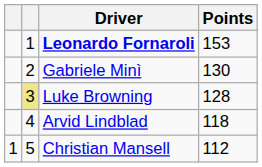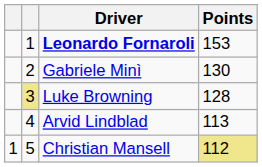Arvid Lindblad | Points: 118 -> 113
Christian Mansell | Points: no background -> khaki background
